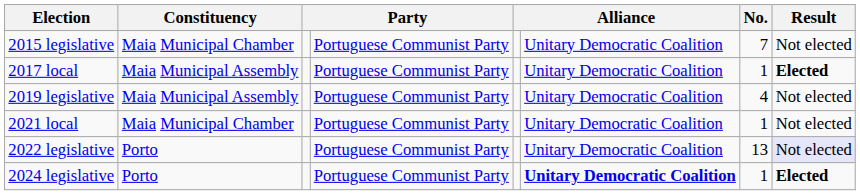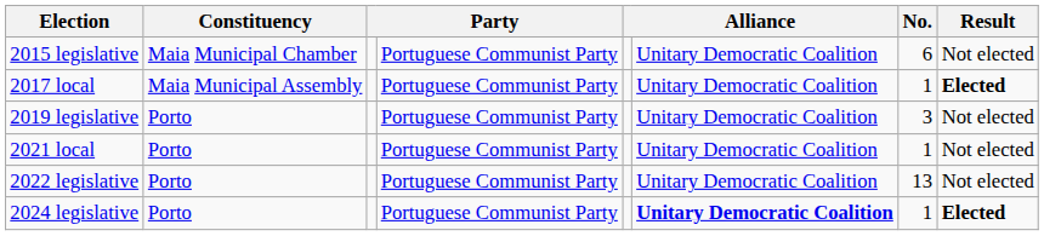2015 legislative | No.: 7 -> 6
2019 legislative | Constituency: Maia Municipal Assembly -> Porto
2019 legislative | No.: 4 -> 3
2021 local | Constituency: Maia Municipal Chamber -> Porto
2022 legislative | Result: lavender background -> no background
